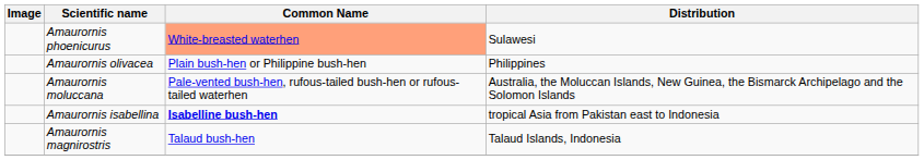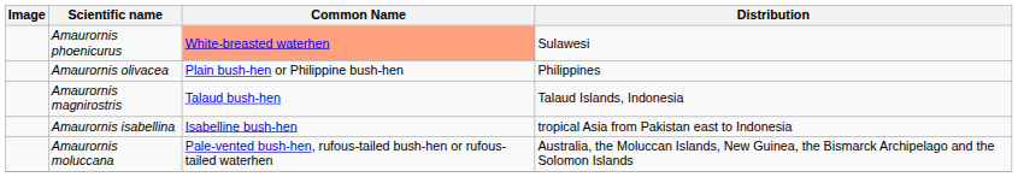rows swapped: Amaurornis magnirostris <-> Amaurornis moluccana
Amaurornis isabellina | Common Name: bold -> normal
